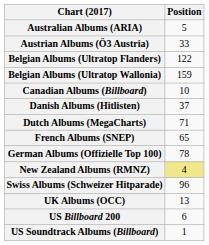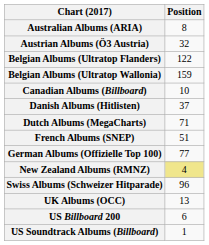Australian Albums (ARIA) | Position: 5 -> 8
Austrian Albums (Ö3 Austria) | Position: 33 -> 32
French Albums (SNEP) | Position: 65 -> 51
German Albums (Offizielle Top 100) | Position: 78 -> 77
